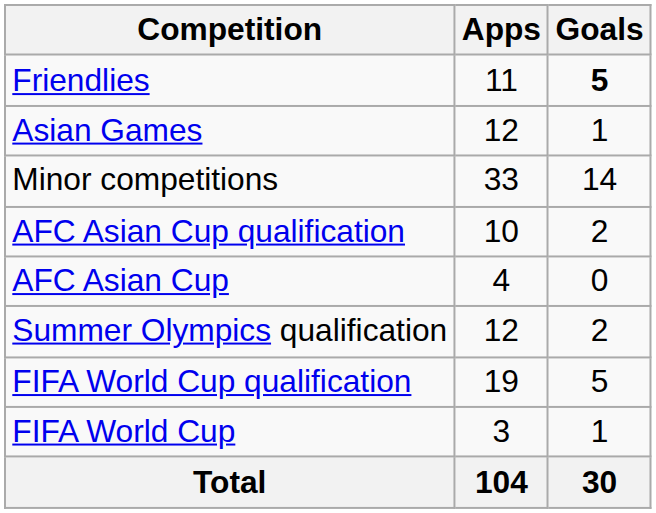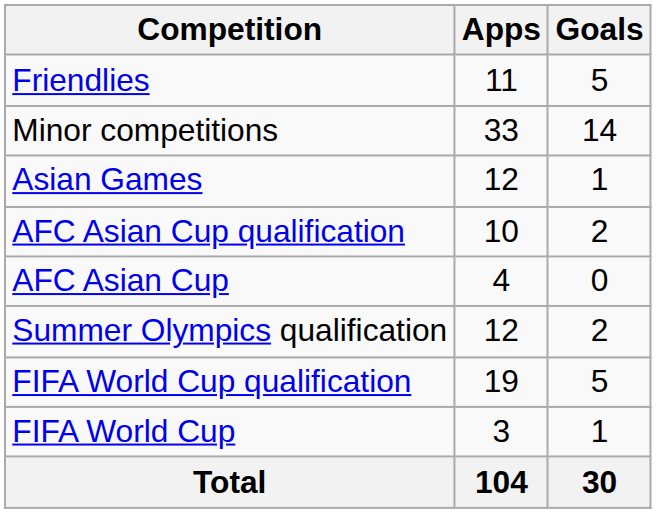Friendlies | Goals: bold -> normal
rows swapped: Minor competitions <-> Asian Games
